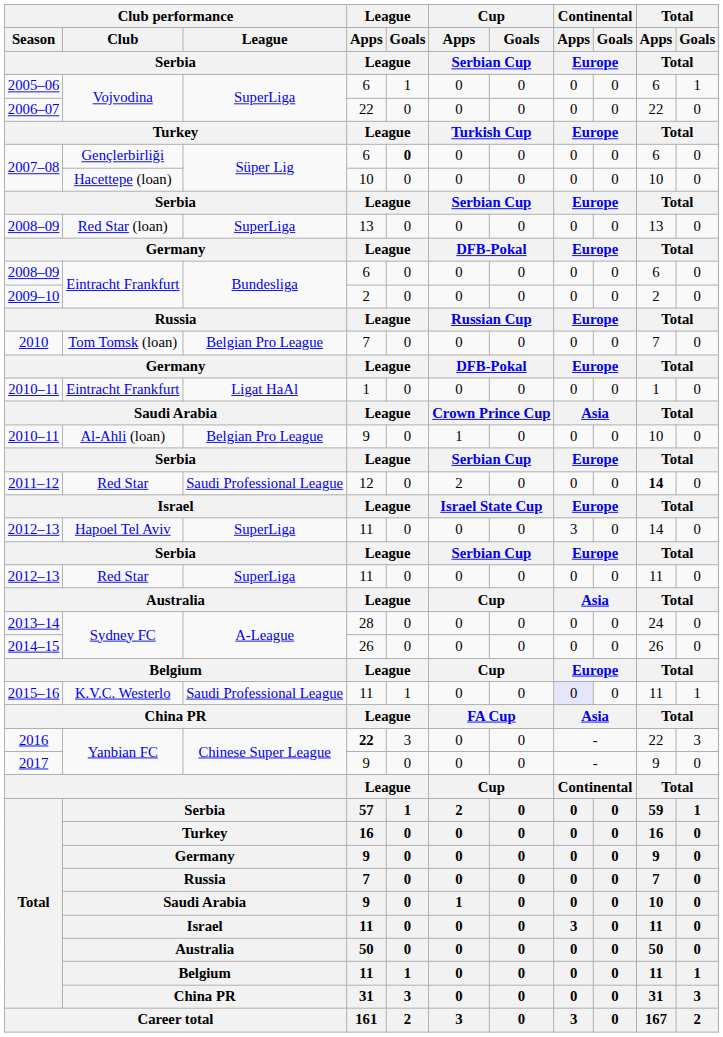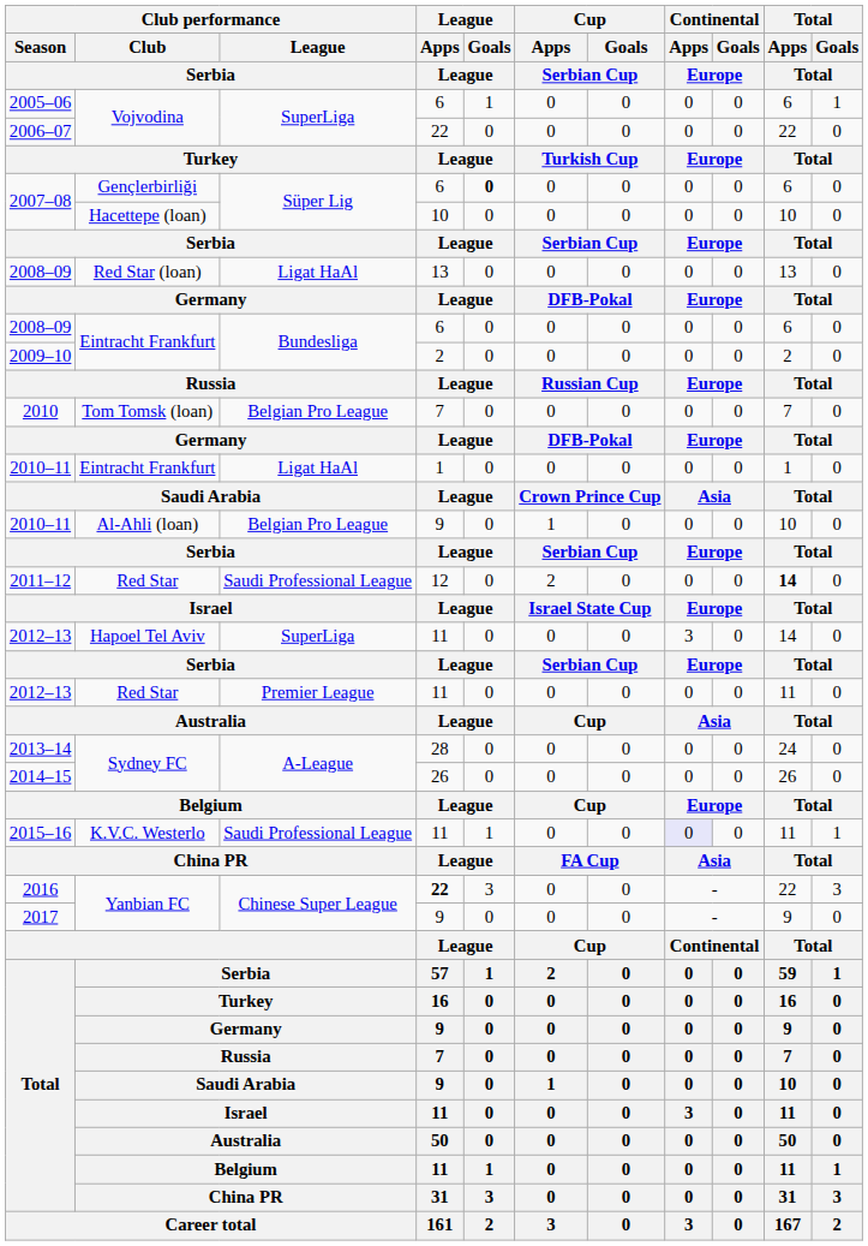2008–09 / Red Star (loan) | Club performance / League / Serbia: SuperLiga -> Ligat HaAl
2012–13 / Red Star | Club performance / League / Serbia: SuperLiga -> Premier League
